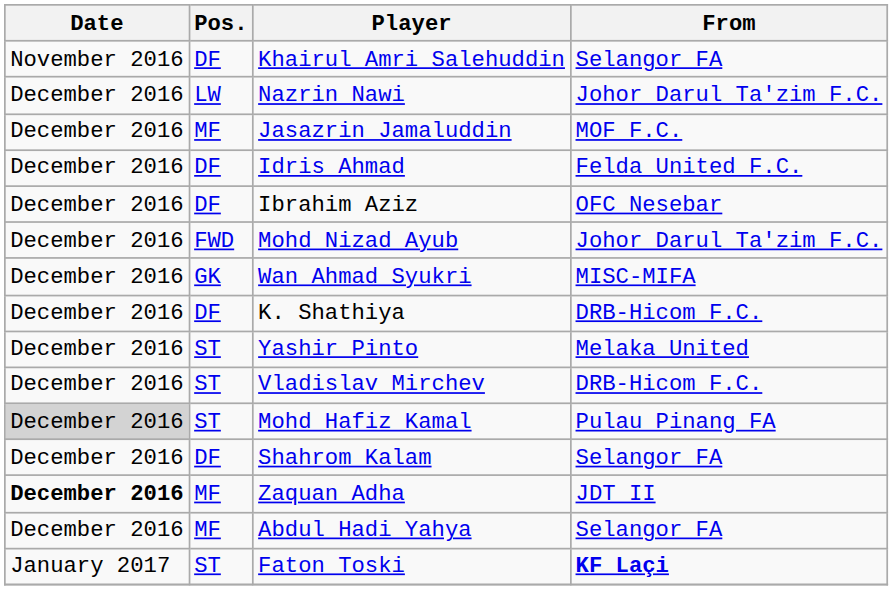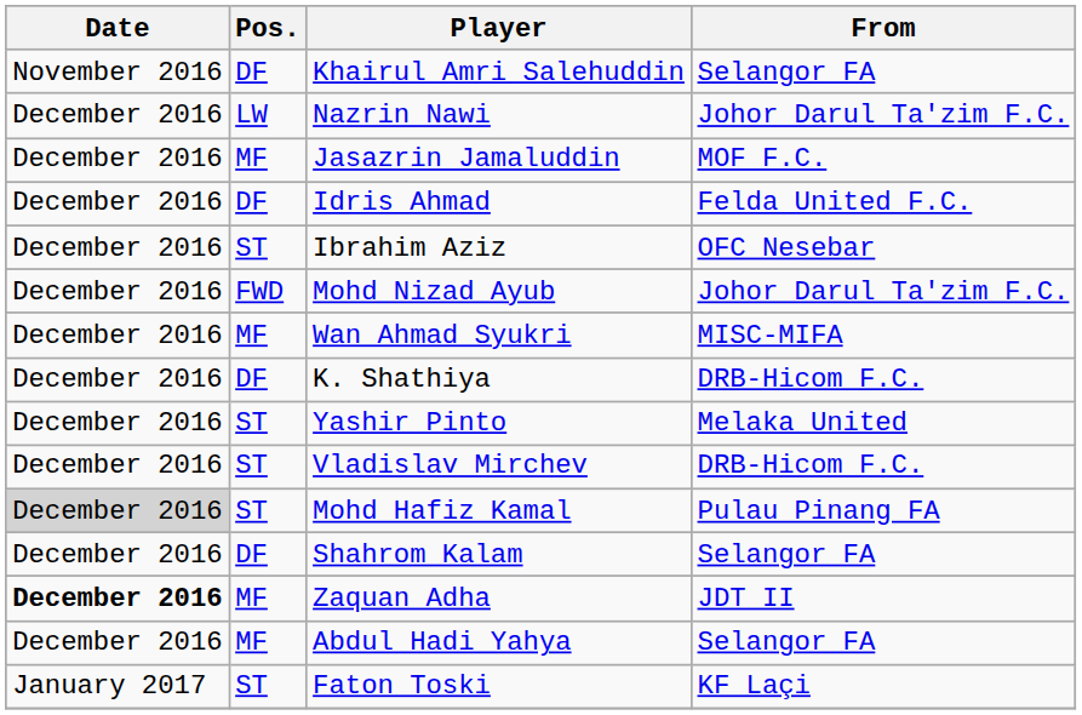Ibrahim Aziz | Pos.: DF -> ST
Wan Ahmad Syukri | Pos.: GK -> MF
Faton Toski | From: bold -> normal
